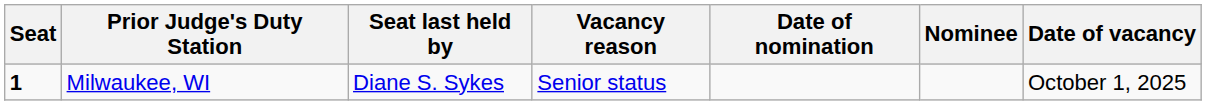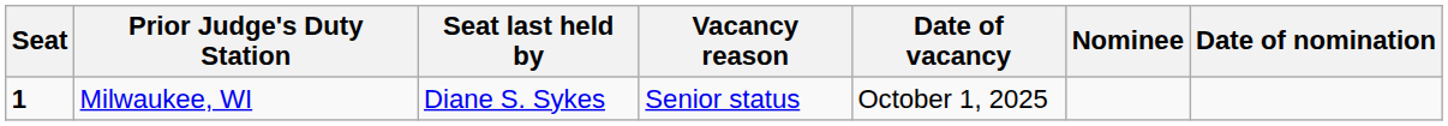columns swapped: Date of vacancy <-> Date of nomination
